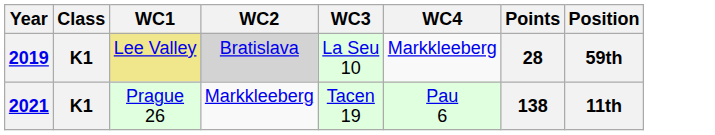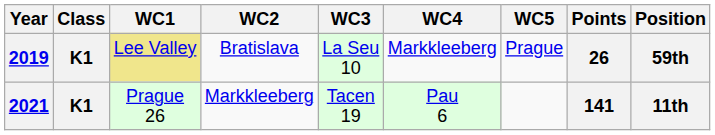+ column: WC5 | Prague
2019 | WC2: lightgrey background -> no background
2019 | Points: 28 -> 26
2021 | Points: 138 -> 141
